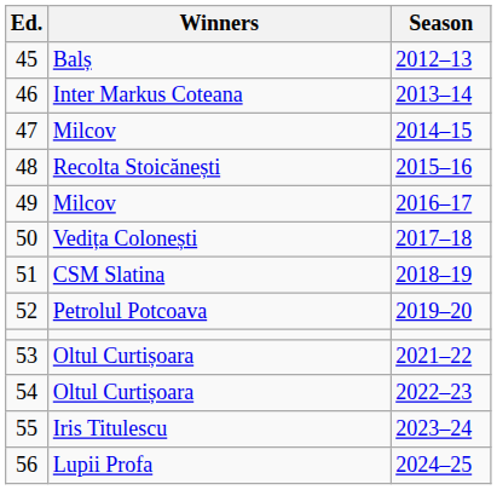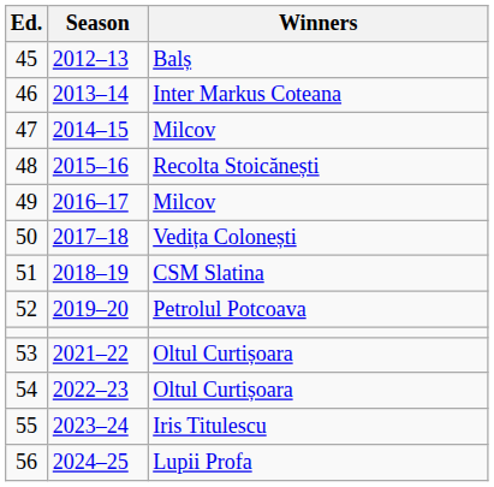columns swapped: Season <-> Winners
